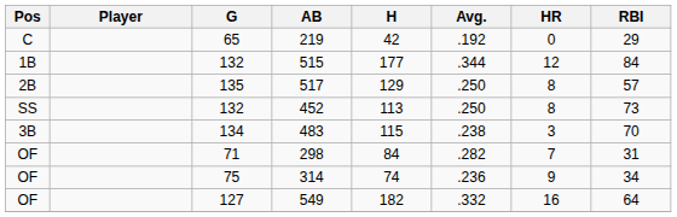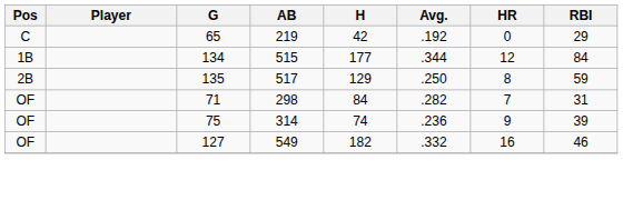515 | G: 132 -> 134
517 | RBI: 57 -> 59
- row: SS | 132 | 452 | 113 | .250 | 8 | 73
- row: 3B | 134 | 483 | 115 | .238 | 3 | 70
314 | RBI: 34 -> 39
549 | RBI: 64 -> 46
